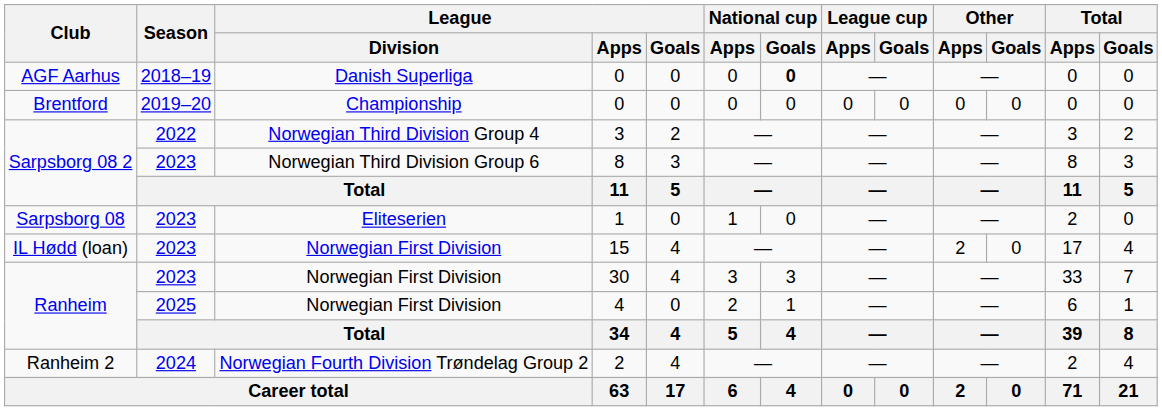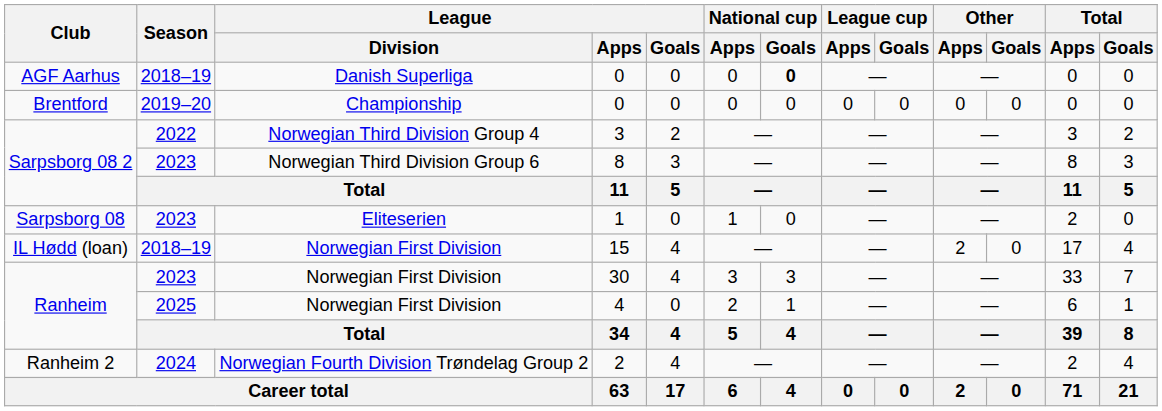15 | Season: 2023 -> 2018–19
